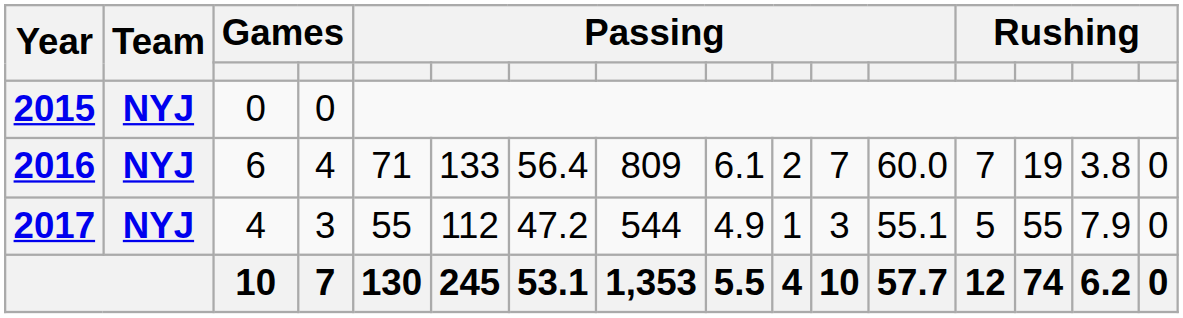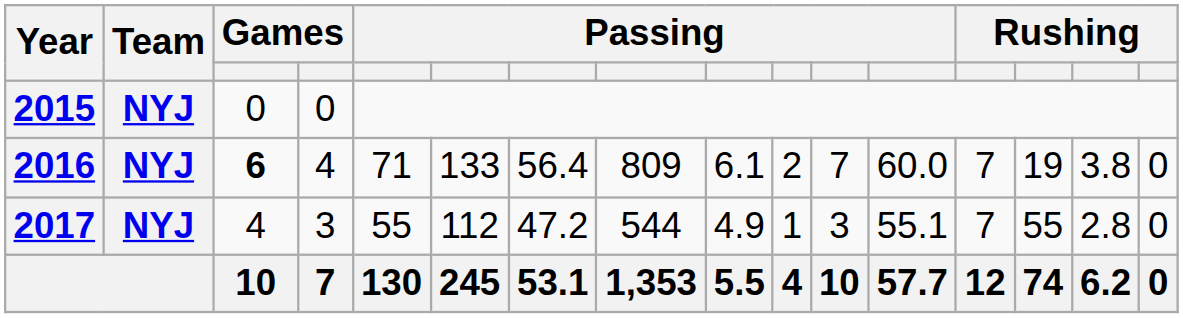2016 | column 3: normal -> bold
2017 | column 13: 5 -> 7
2017 | column 15: 7.9 -> 2.8
